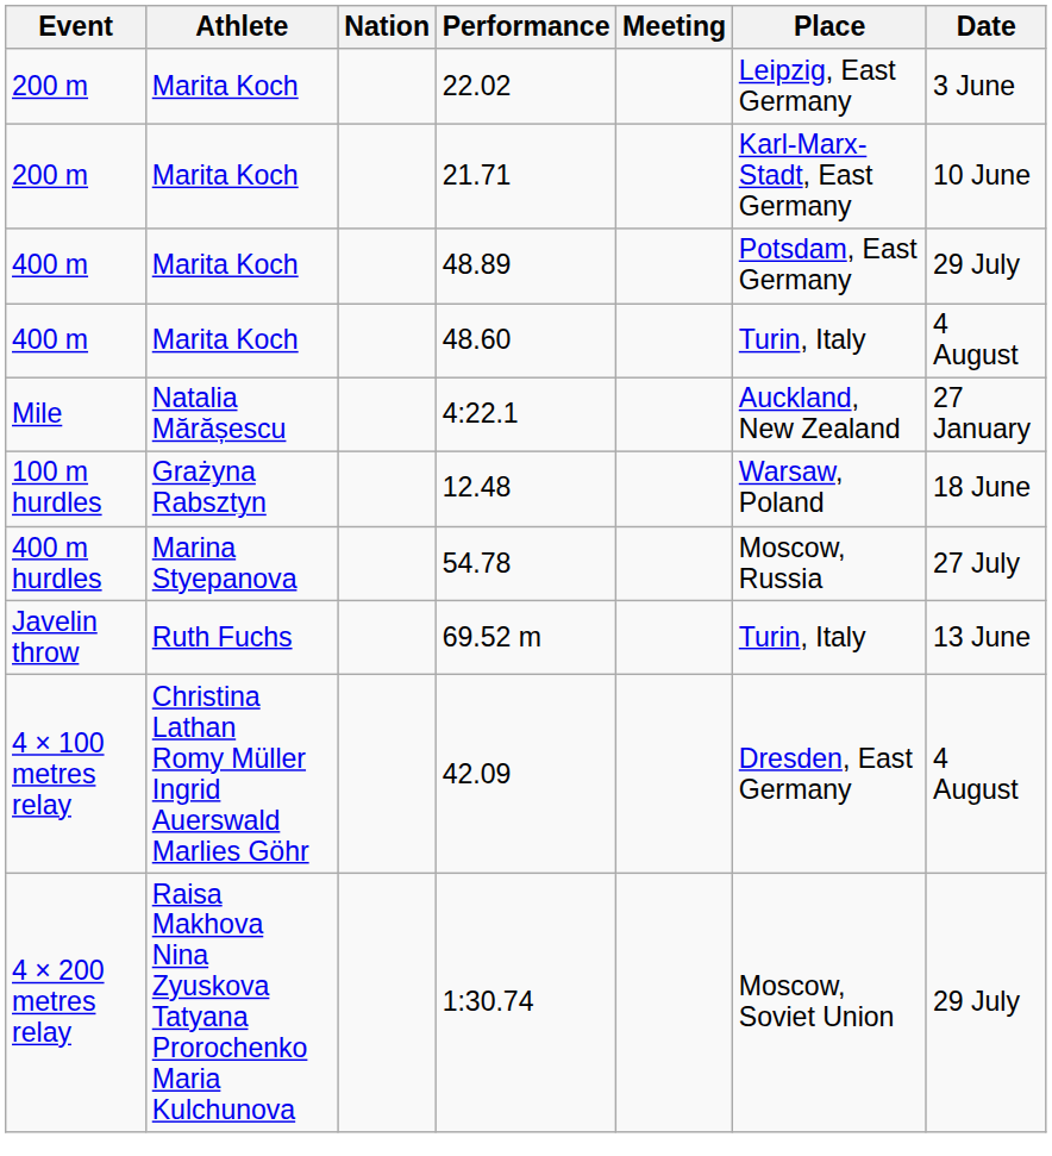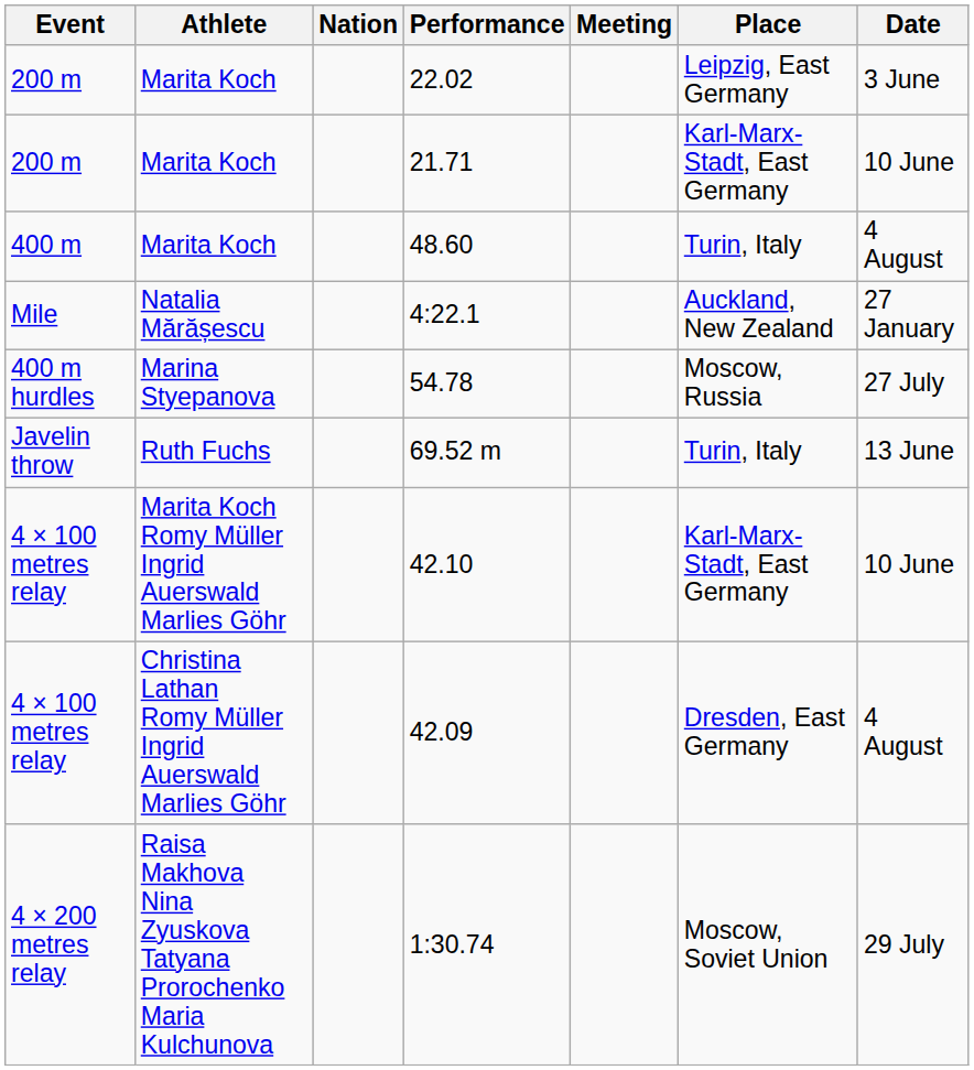- row: 400 m | Marita Koch | 48.89 | Potsdam, East Germany | 29 July
- row: 100 m hurdles | Grażyna Rabsztyn | 12.48 | Warsaw, Poland | 18 June
+ row: 4 × 100 metres relay | Marita Koch Romy Müller Ingrid Auerswald Marlies Göhr | 42.10 | Karl-Marx-Stadt, East Germany | 10 June
